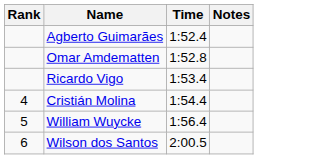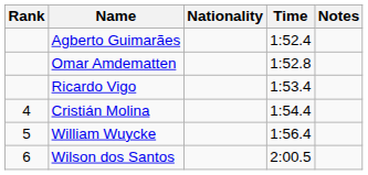+ column: Nationality
